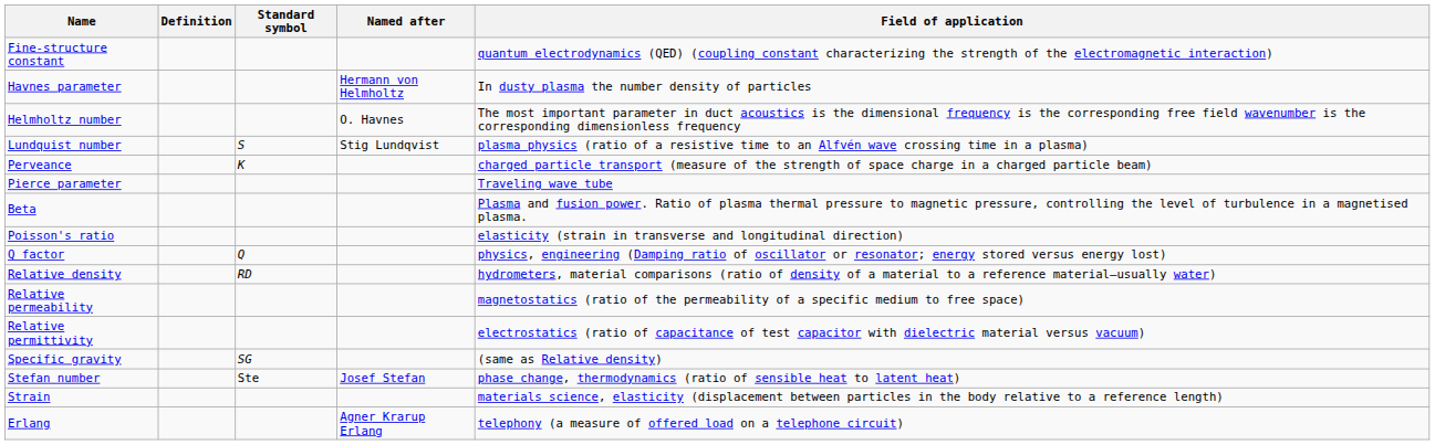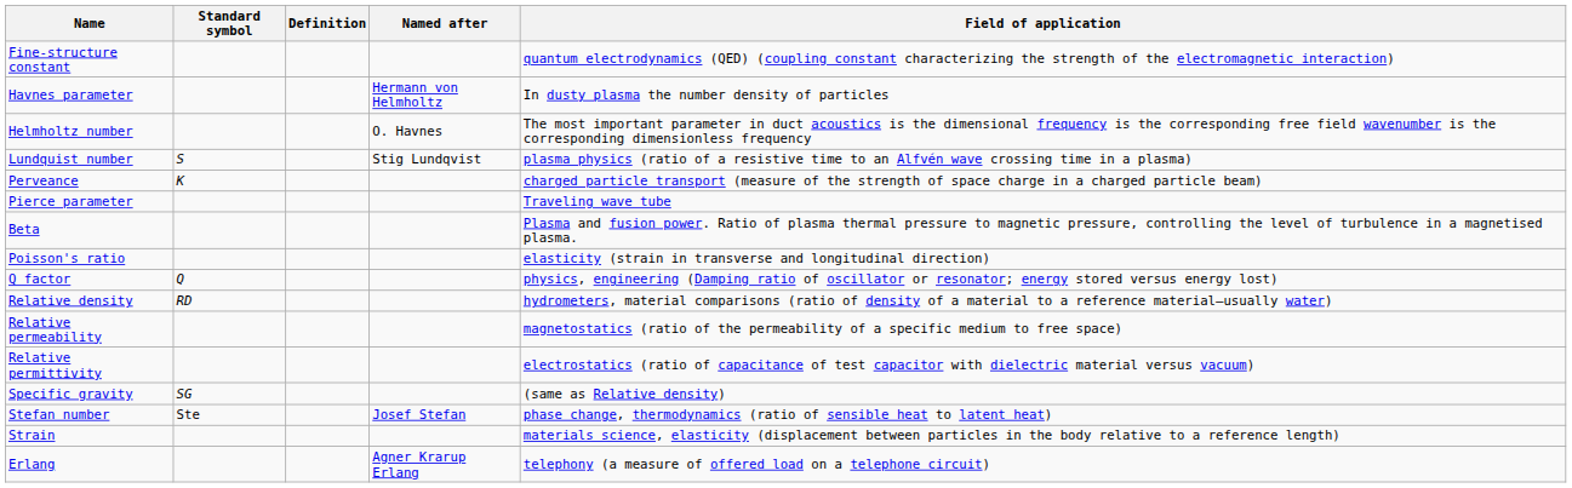columns swapped: Standard symbol <-> Definition
